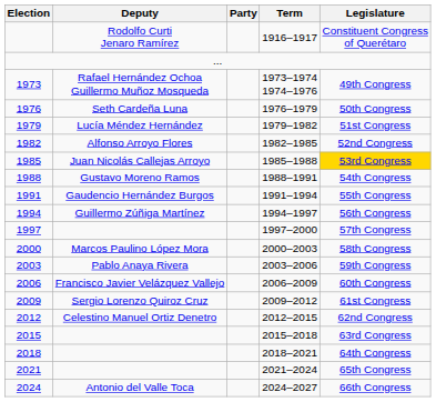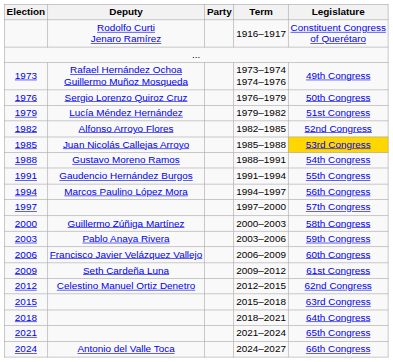1976 | Deputy: Seth Cardeña Luna -> Sergio Lorenzo Quiroz Cruz
1994 | Deputy: Guillermo Zúñiga Martínez -> Marcos Paulino López Mora
2000 | Deputy: Marcos Paulino López Mora -> Guillermo Zúñiga Martínez
2009 | Deputy: Sergio Lorenzo Quiroz Cruz -> Seth Cardeña Luna
